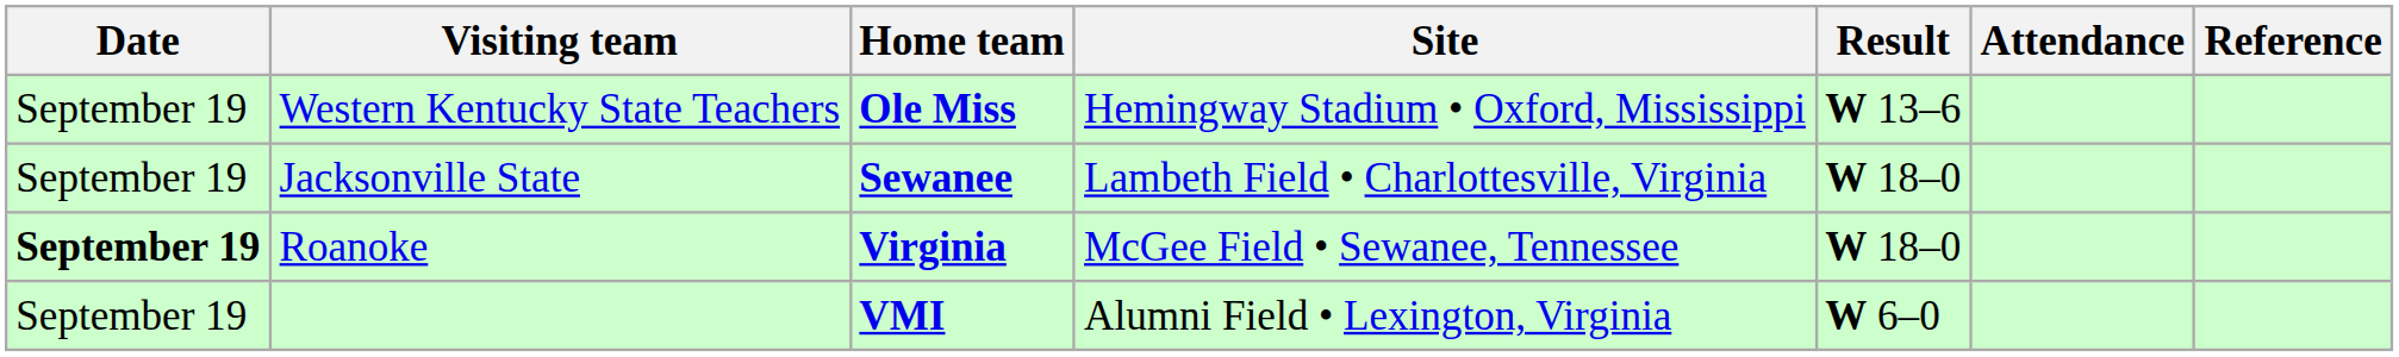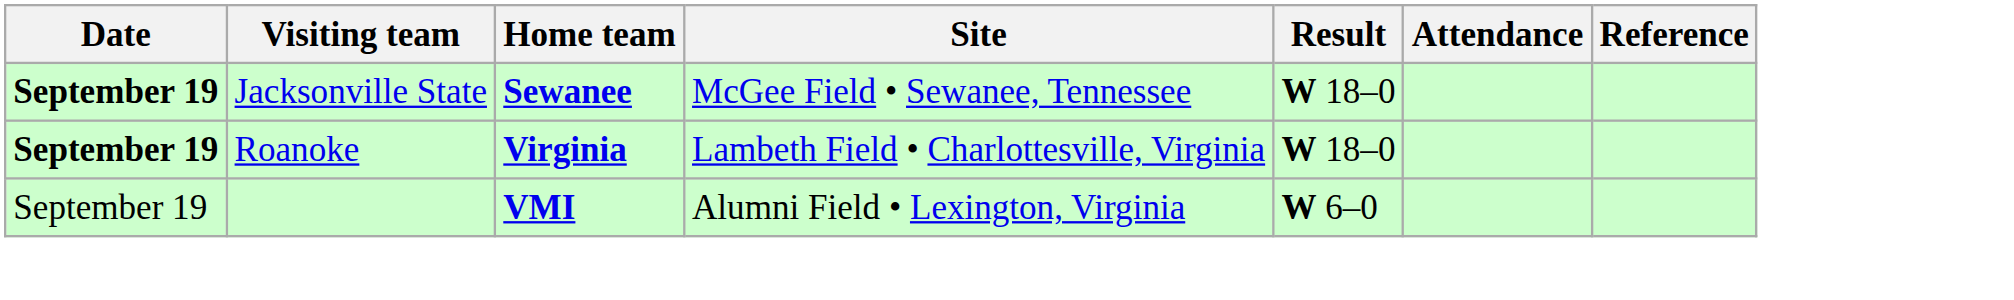- row: September 19 | Western Kentucky State Teachers | Ole Miss | Hemingway Stadium • Oxford, Mississippi | W 13–6
Jacksonville State | Date: normal -> bold
Jacksonville State | Site: Lambeth Field • Charlottesville, Virginia -> McGee Field • Sewanee, Tennessee
Roanoke | Site: McGee Field • Sewanee, Tennessee -> Lambeth Field • Charlottesville, Virginia
